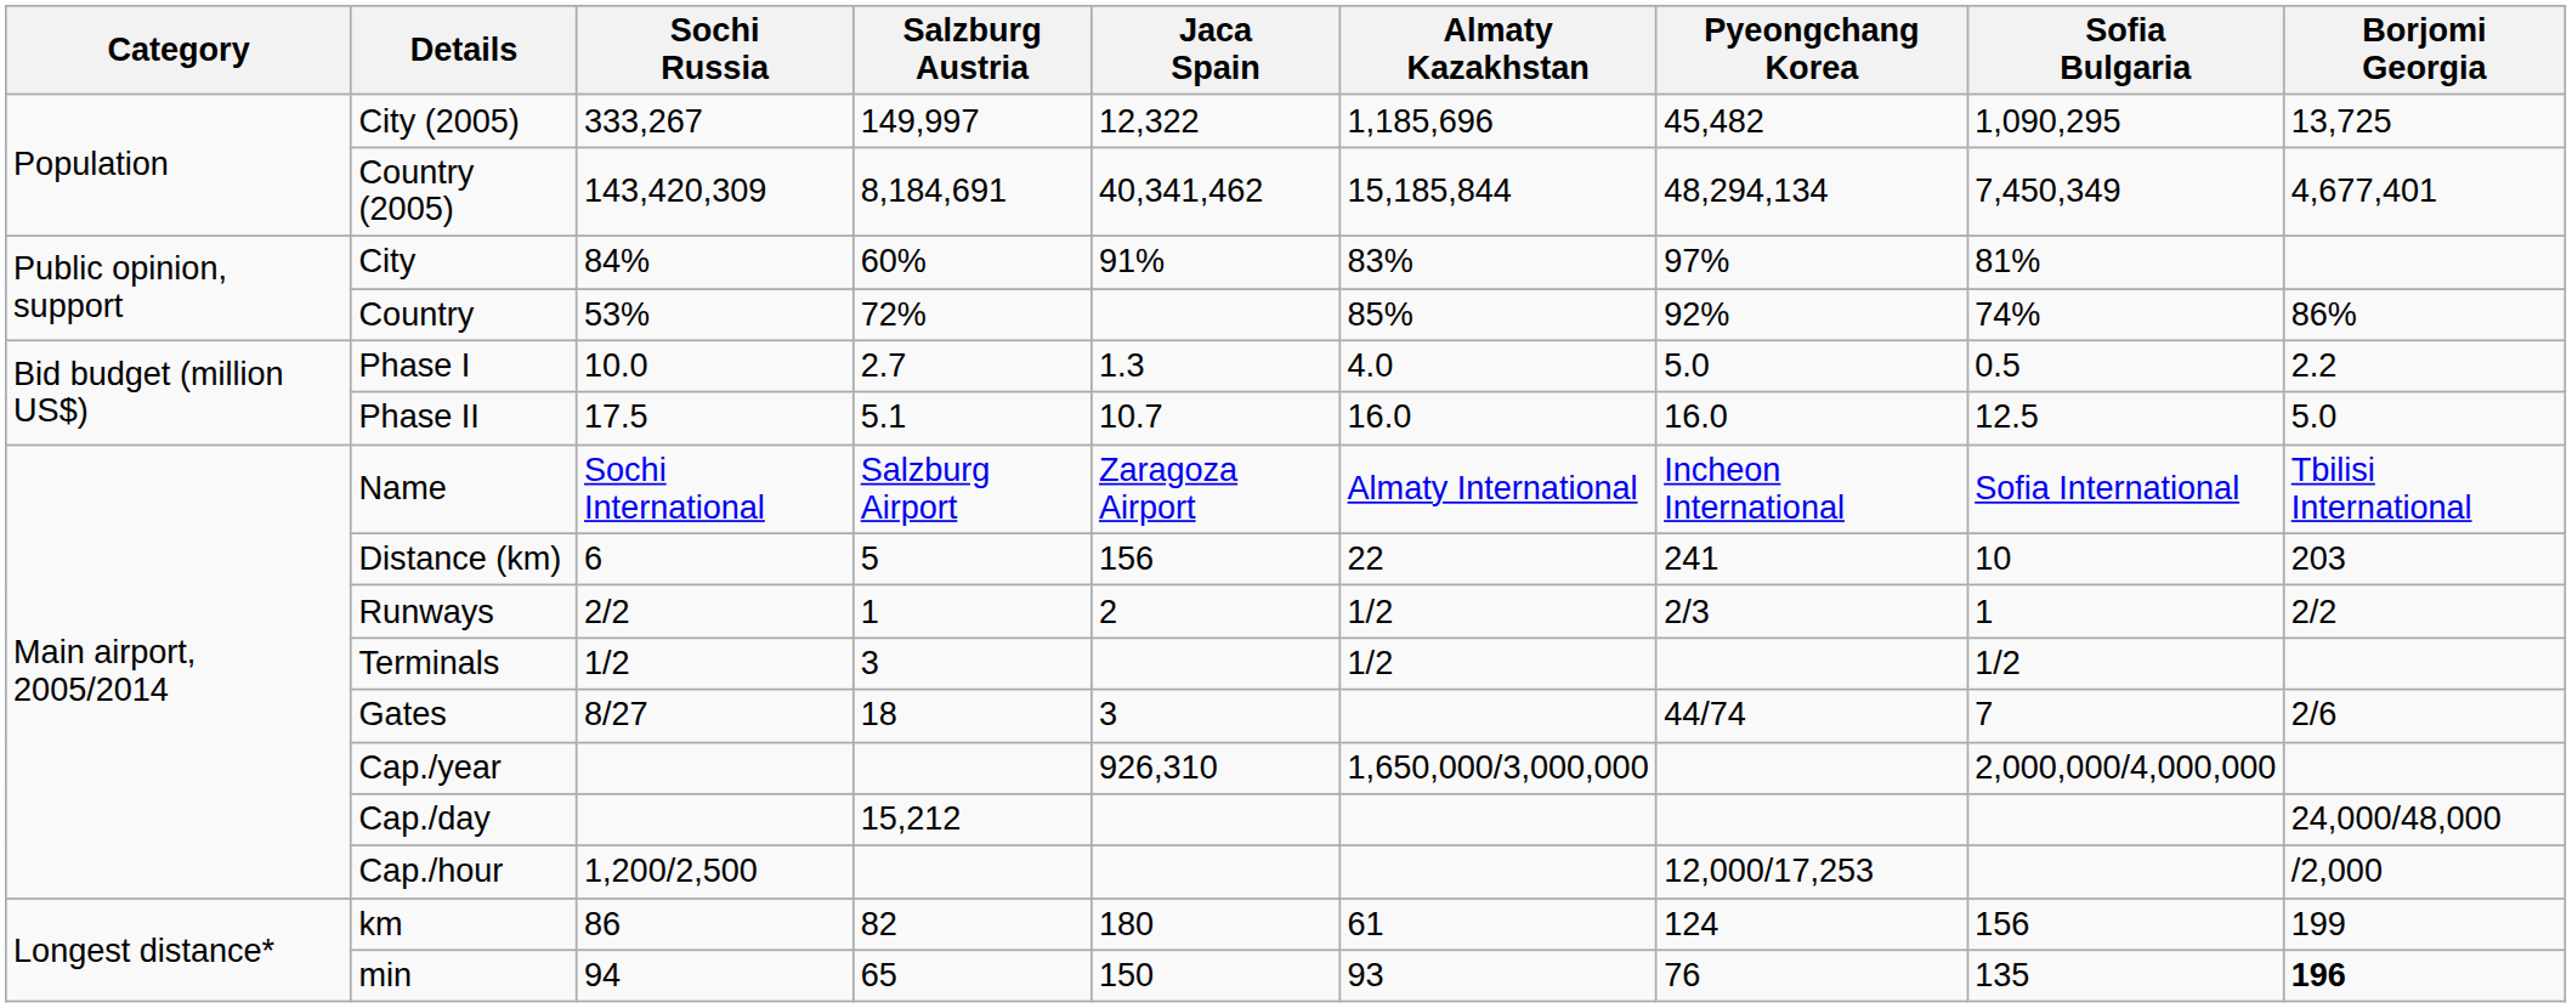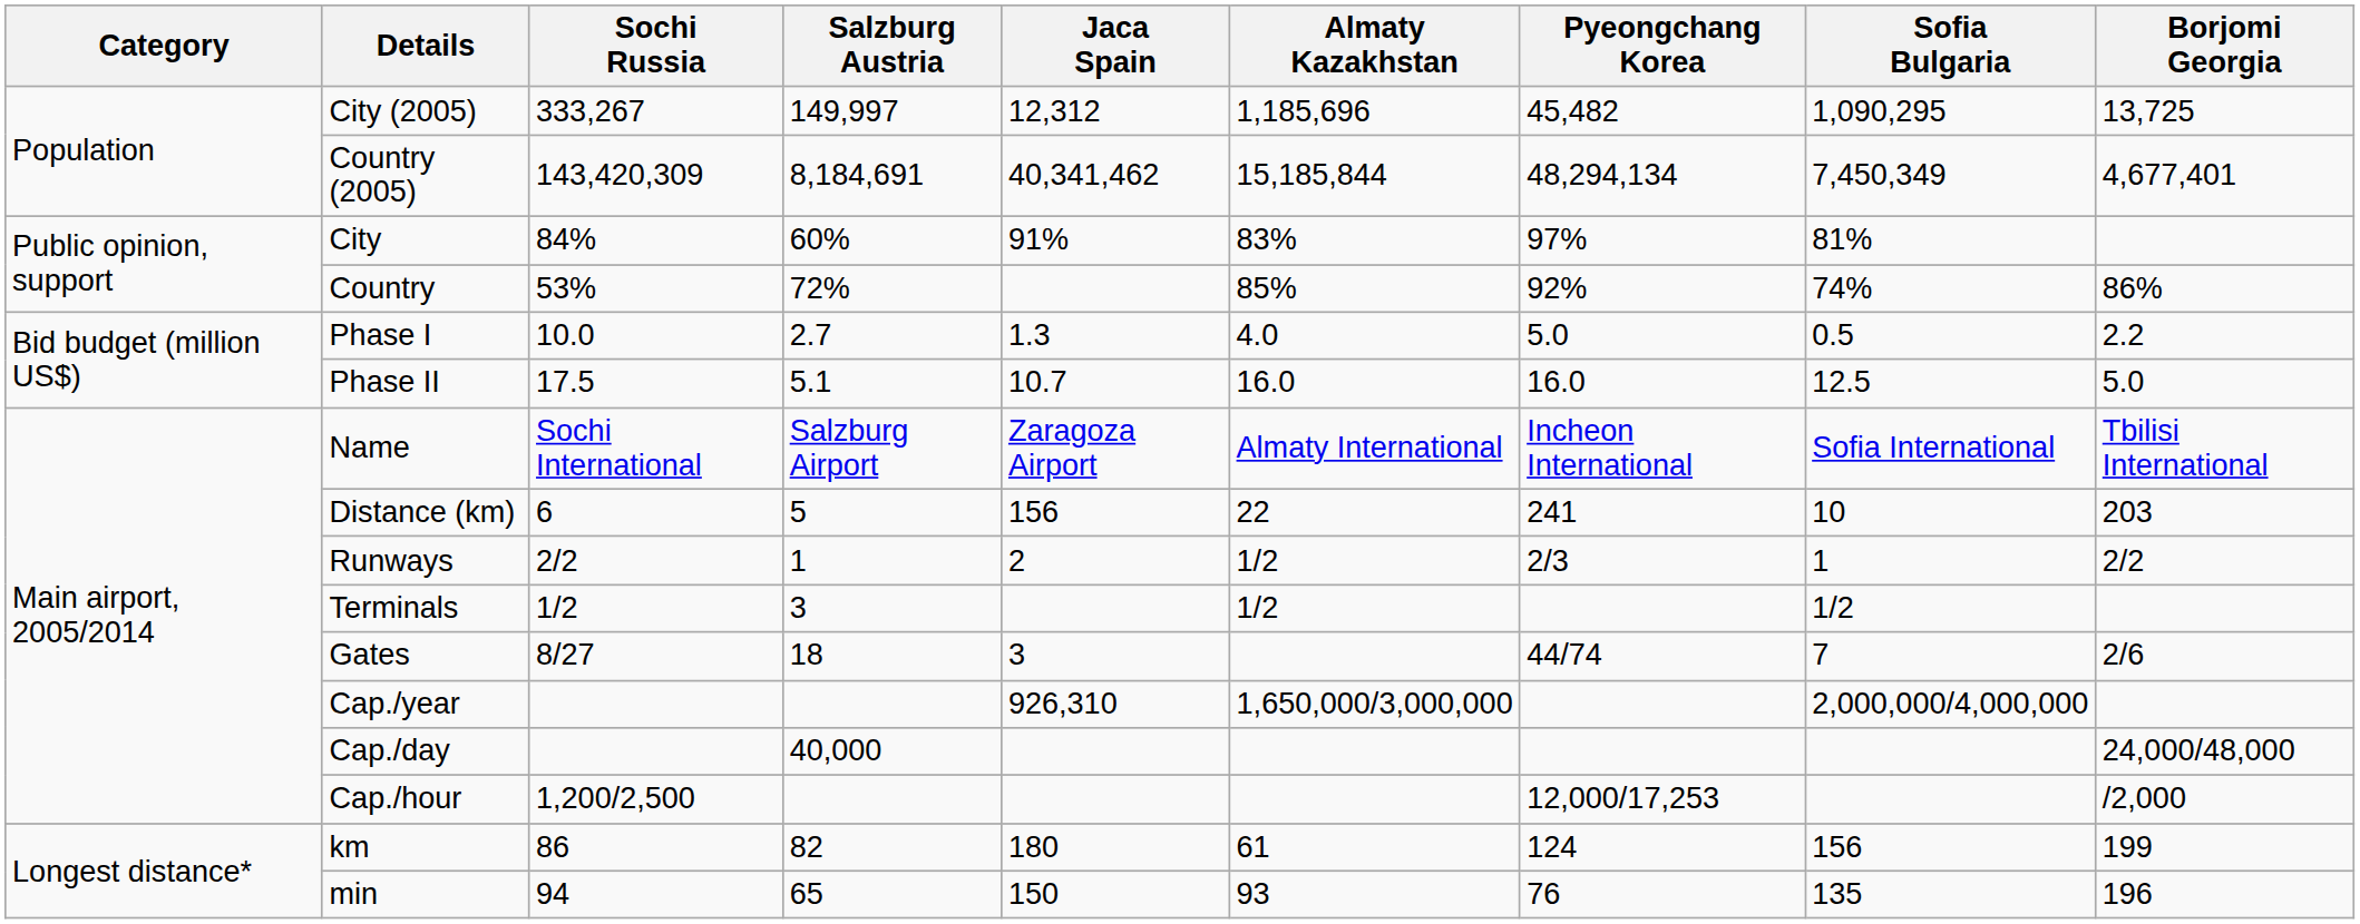City (2005) | Jaca Spain: 12,322 -> 12,312
Cap./day | Salzburg Austria: 15,212 -> 40,000
min | Borjomi Georgia: bold -> normal
